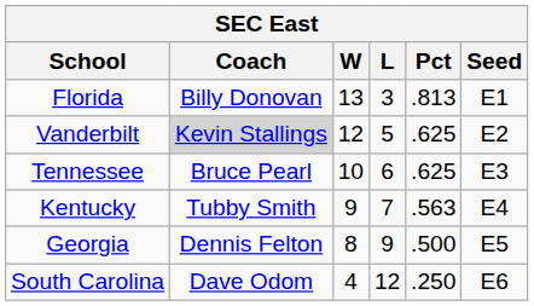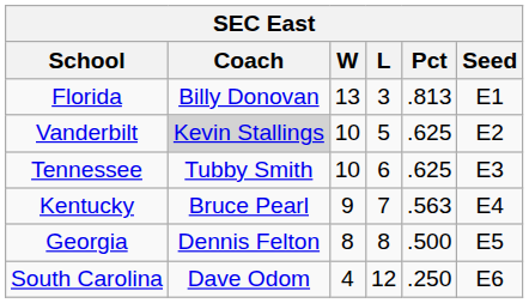Vanderbilt | W: 12 -> 10
Tennessee | Coach: Bruce Pearl -> Tubby Smith
Kentucky | Coach: Tubby Smith -> Bruce Pearl
Georgia | L: 9 -> 8
